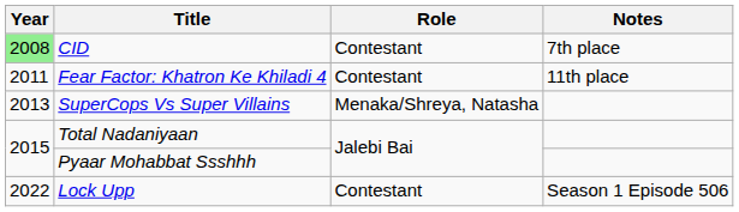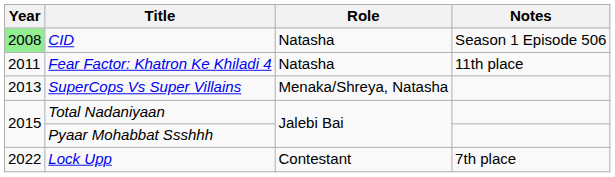CID | Role: Contestant -> Natasha
CID | Notes: 7th place -> Season 1 Episode 506
Fear Factor: Khatron Ke Khiladi 4 | Role: Contestant -> Natasha
Lock Upp | Notes: Season 1 Episode 506 -> 7th place
